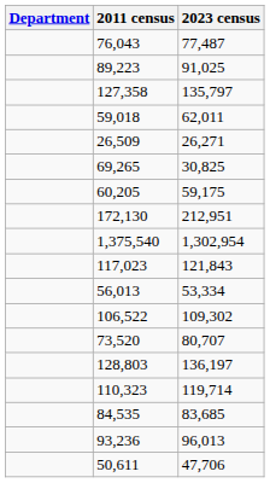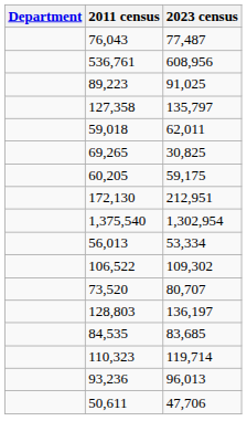+ row: 536,761 | 608,956
- row: 26,509 | 26,271
- row: 117,023 | 121,843
rows swapped: 110,323 <-> 84,535
